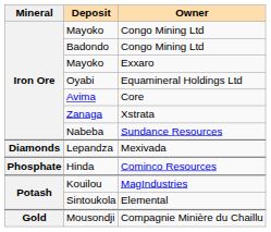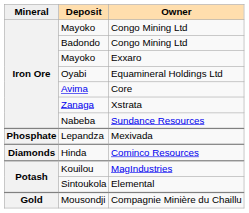Lepandza | Mineral: Diamonds -> Phosphate
Hinda | Mineral: Phosphate -> Diamonds
